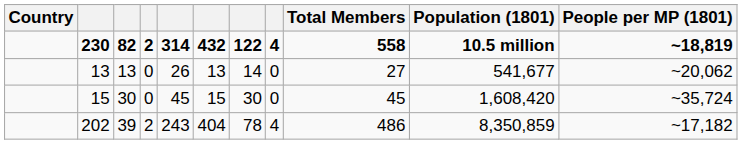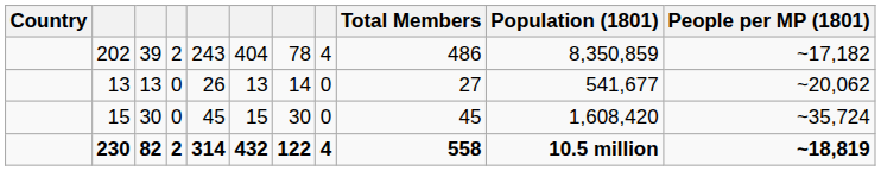rows swapped: 202 <-> 230
